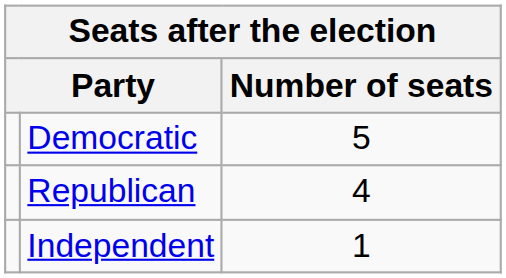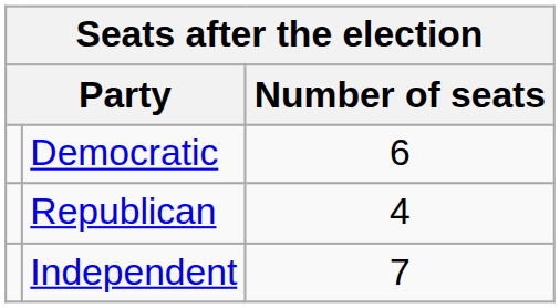Democratic | Number of seats: 5 -> 6
Independent | Number of seats: 1 -> 7
